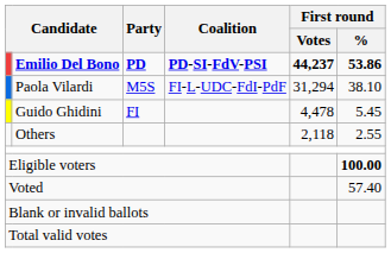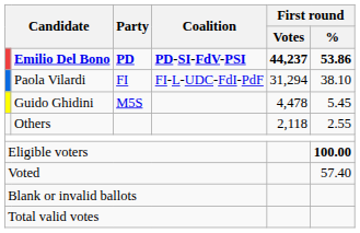Paola Vilardi | Party: M5S -> FI
Guido Ghidini | Party: FI -> M5S
